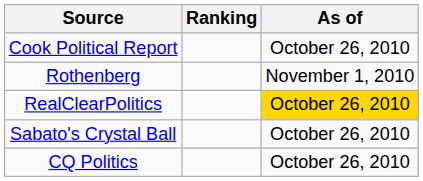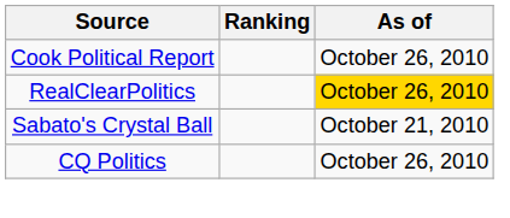- row: Rothenberg | November 1, 2010
Sabato's Crystal Ball | As of: October 26, 2010 -> October 21, 2010
